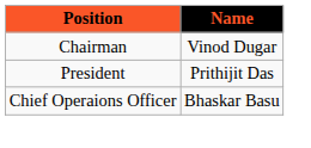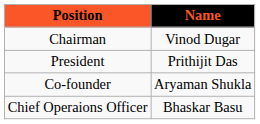+ row: Co-founder | Aryaman Shukla
